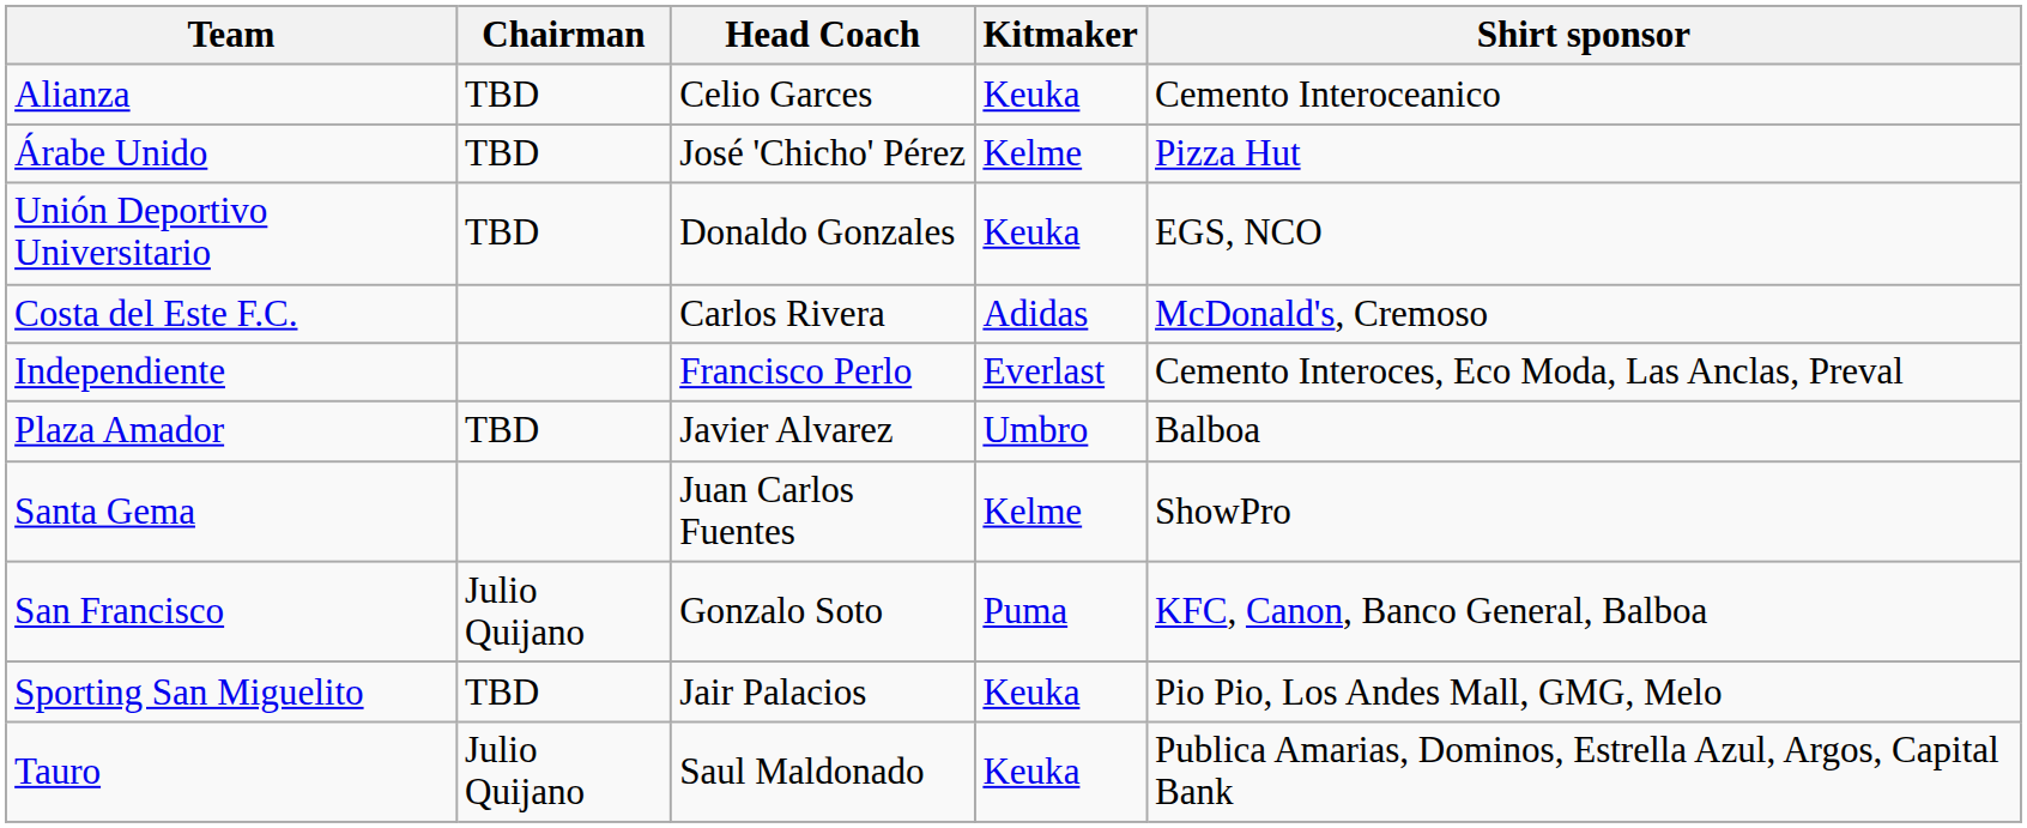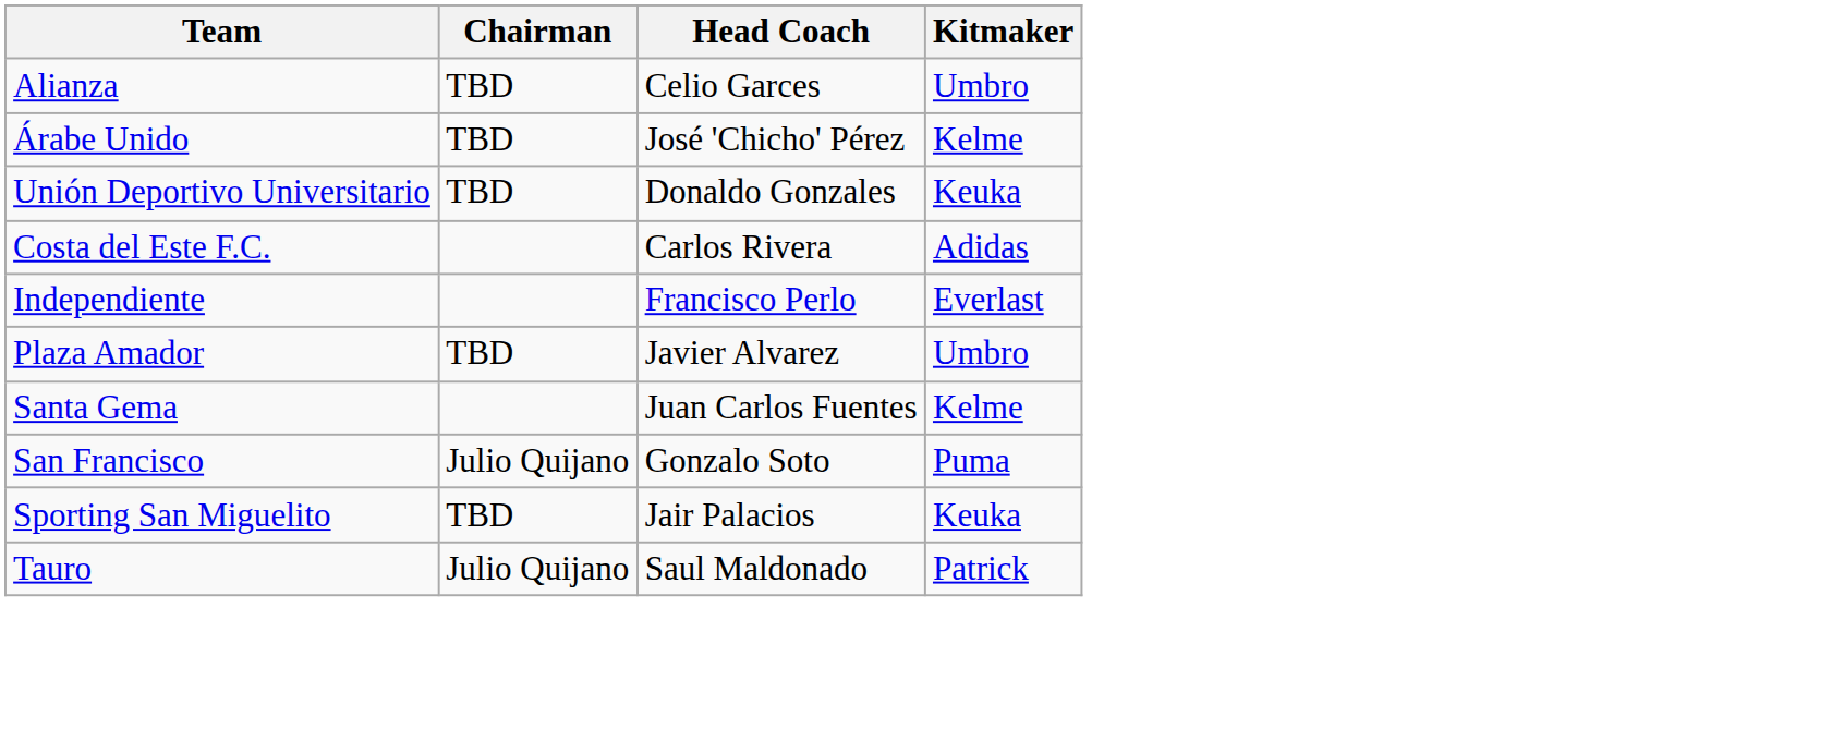- column: Shirt sponsor | Cemento Interoceanico | Pizza Hut | EGS, NCO | McDonald's, Cremoso | Cemento Interoces, Eco Moda, Las Anclas, Preval | Balboa | ShowPro | KFC, Canon, Banco General, Balboa | Pio Pio, Los Andes Mall, GMG, Melo | Publica Amarias, Dominos, Estrella Azul, Argos, Capital Bank
Alianza | Kitmaker: Keuka -> Umbro
Tauro | Kitmaker: Keuka -> Patrick
